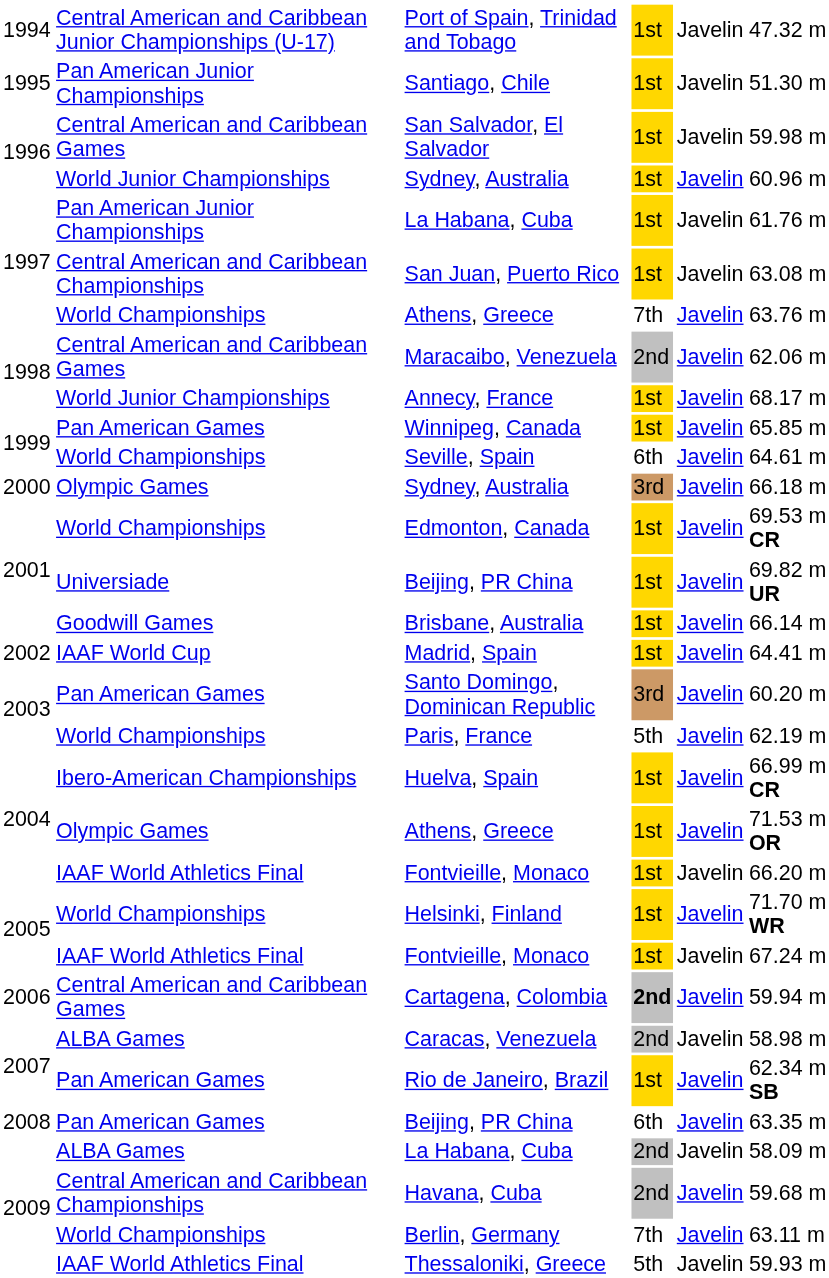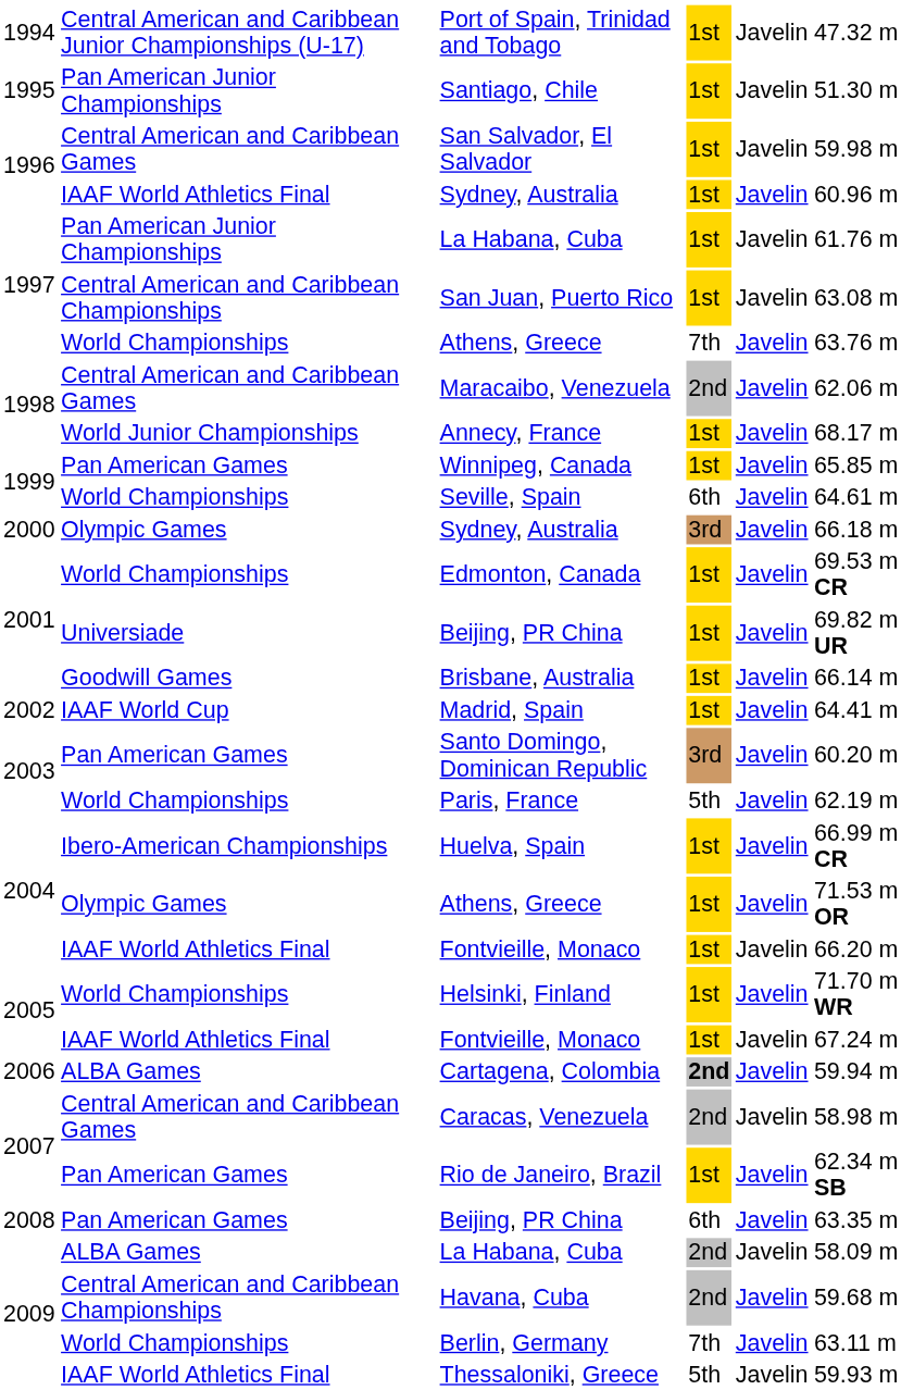1996 / Sydney, Australia | column 2: World Junior Championships -> IAAF World Athletics Final
Cartagena, Colombia | column 2: Central American and Caribbean Games -> ALBA Games
Caracas, Venezuela | column 2: ALBA Games -> Central American and Caribbean Games
